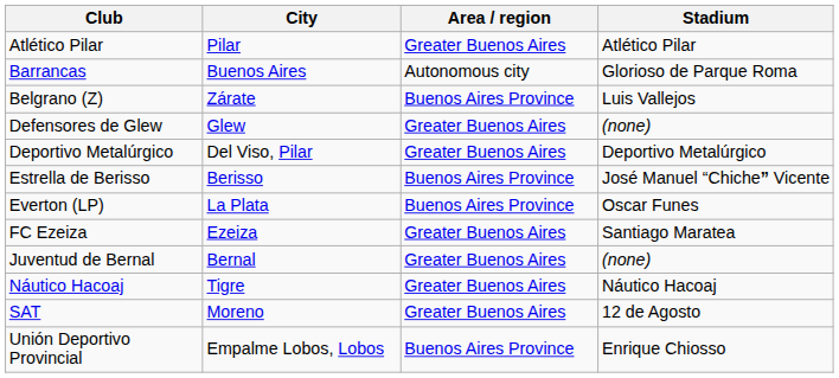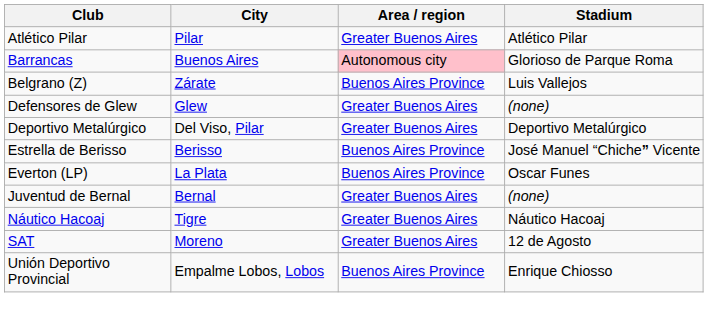Barrancas | Area / region: no background -> pink background
- row: FC Ezeiza | Ezeiza | Greater Buenos Aires | Santiago Maratea
